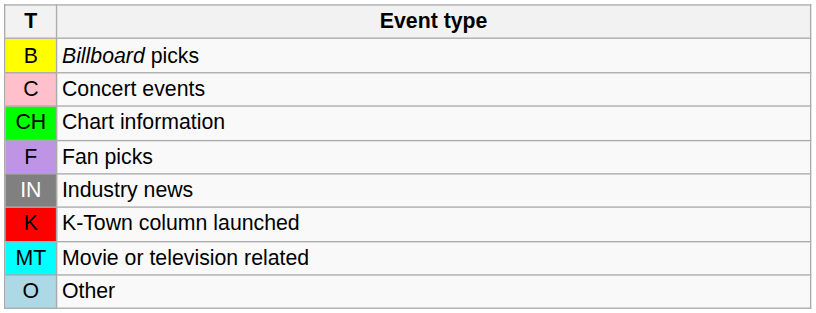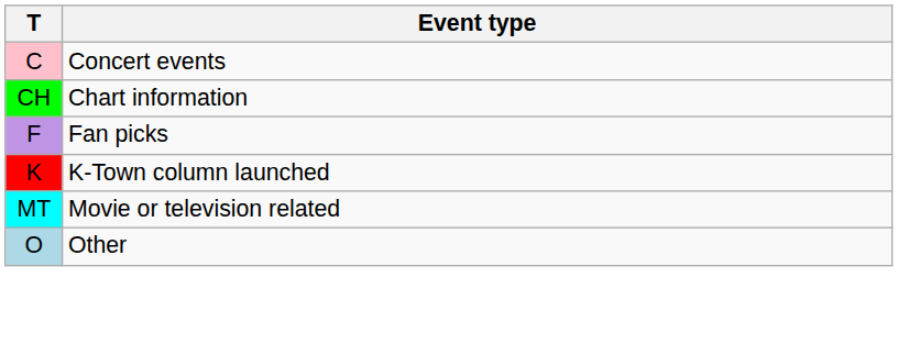- row: B | Billboard picks
- row: IN | Industry news
